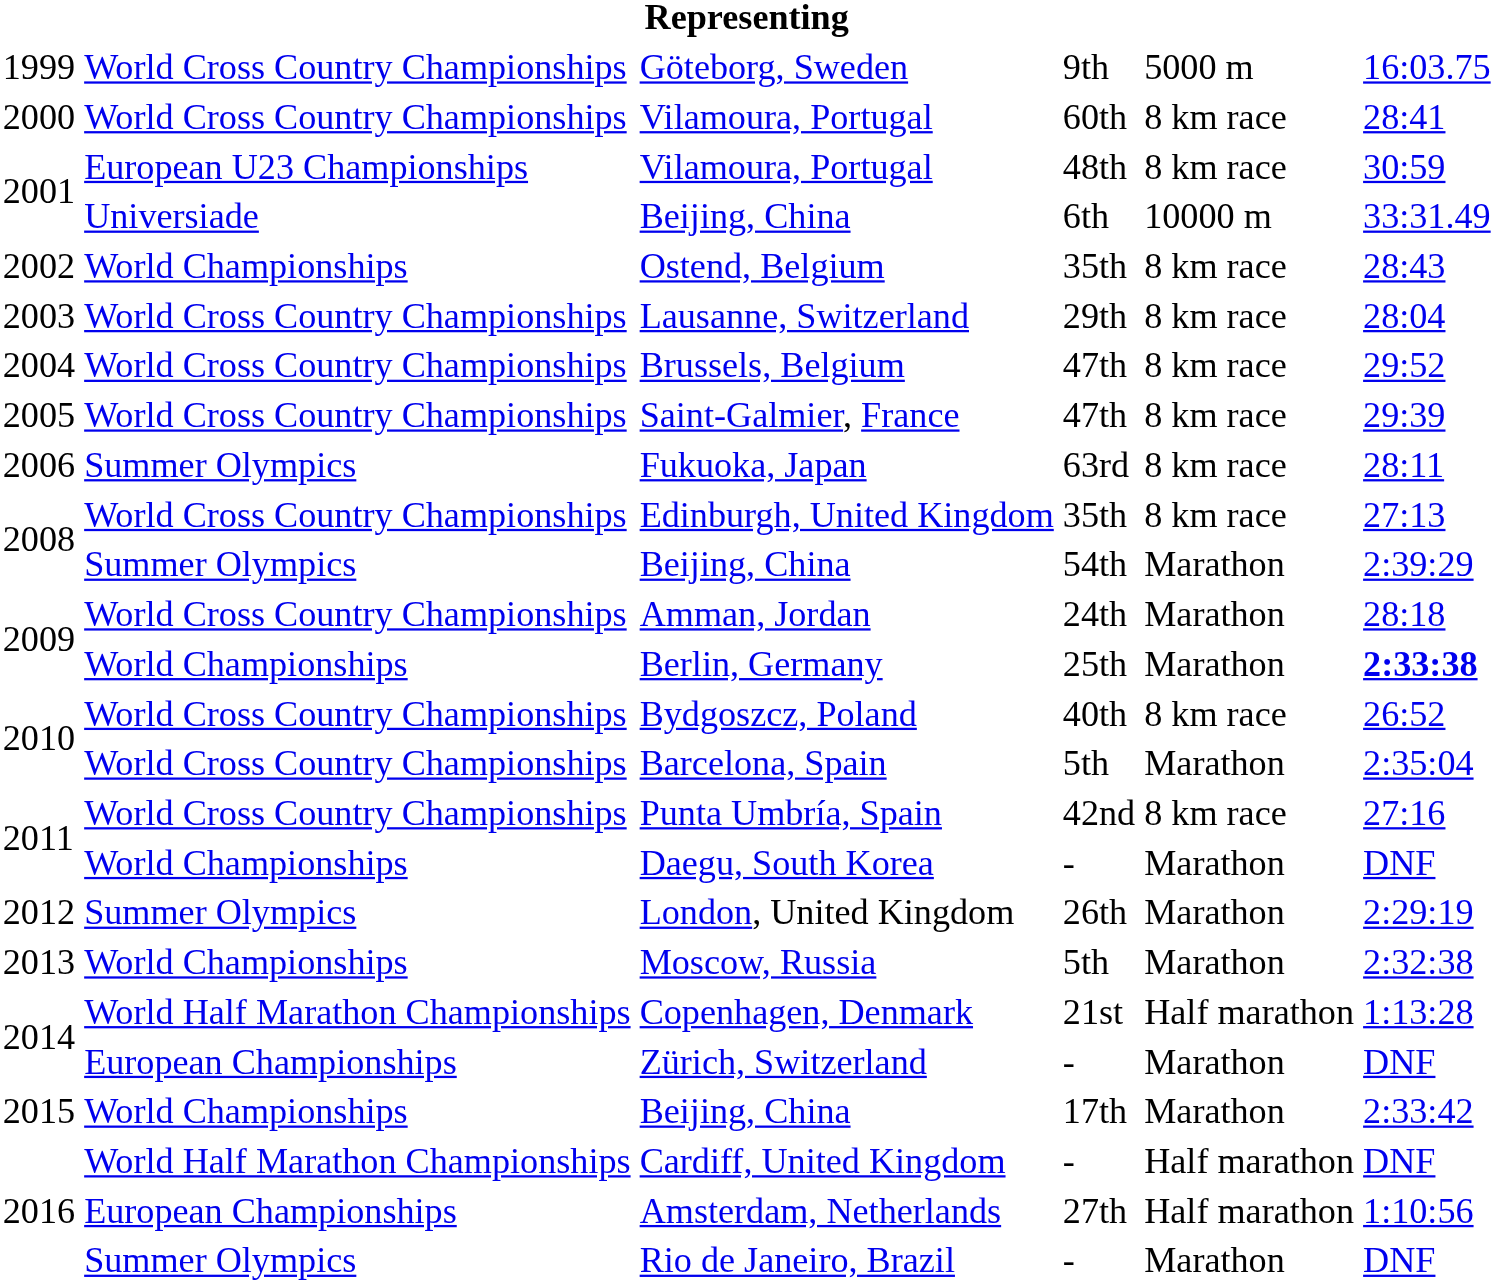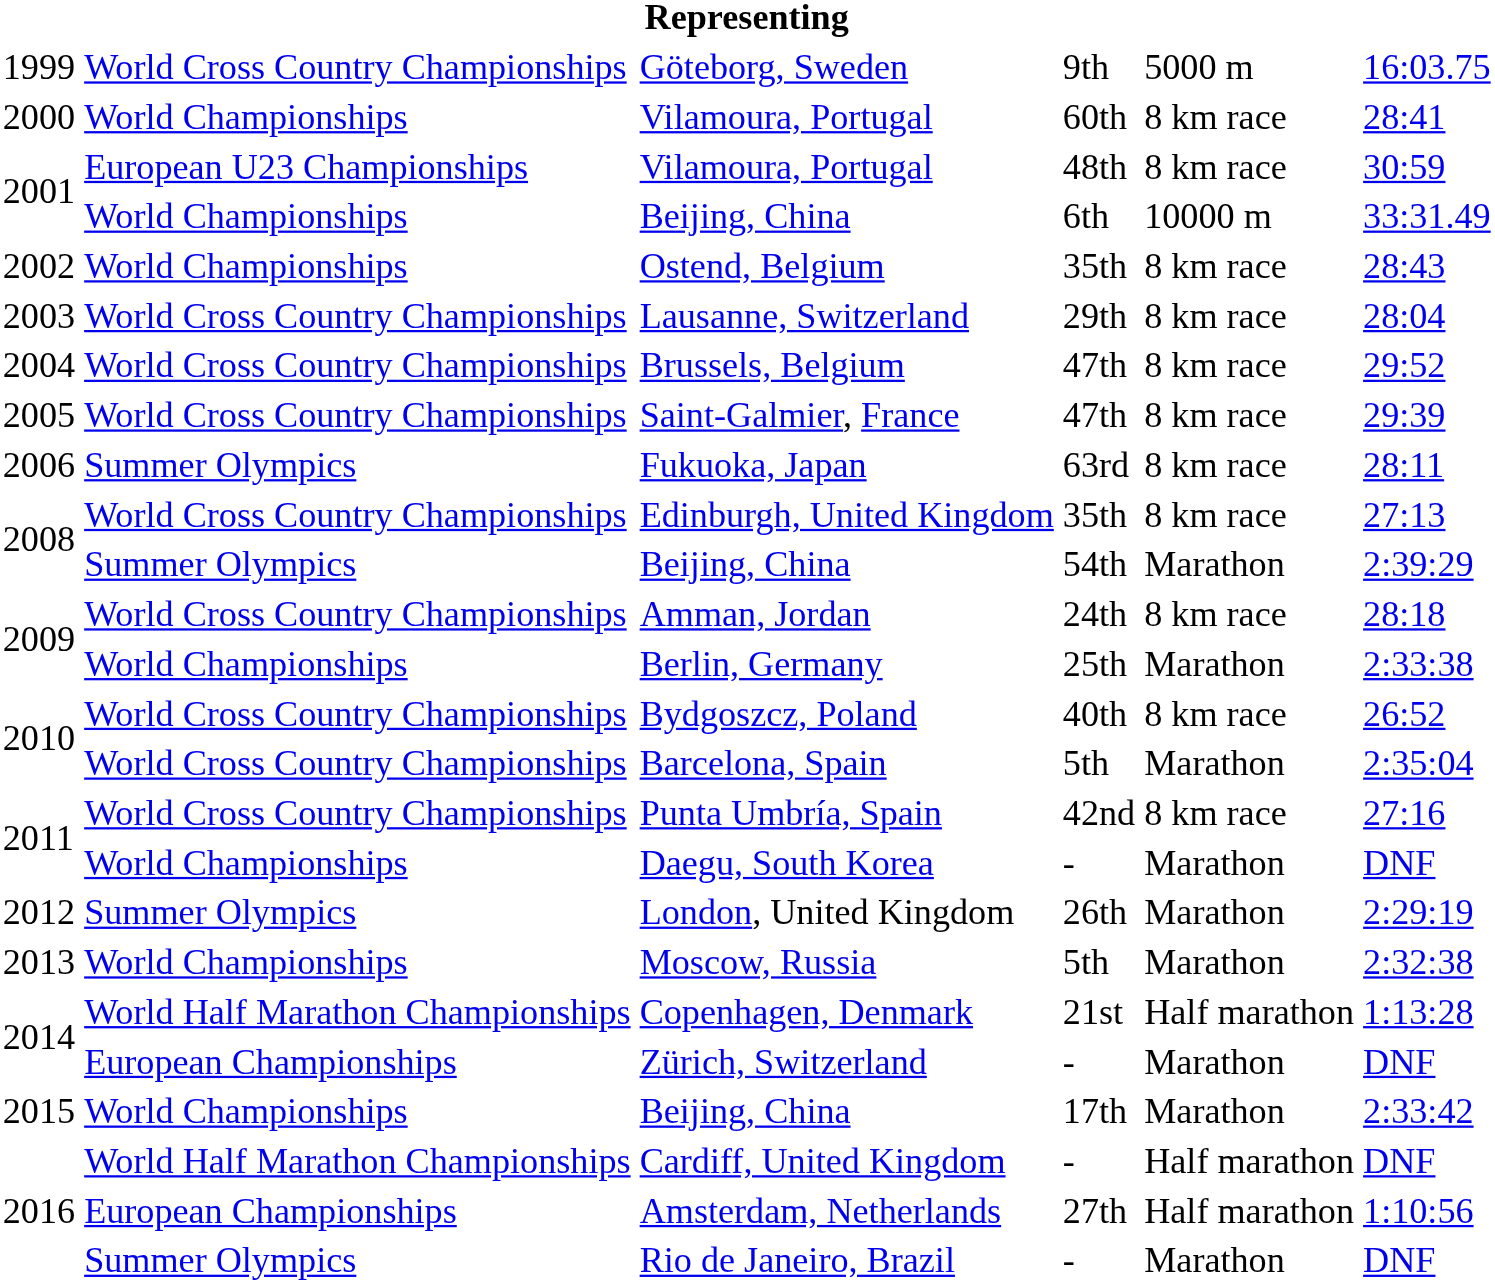Vilamoura, Portugal / 60th | column 2: World Cross Country Championships -> World Championships
Beijing, China / 6th | column 2: Universiade -> World Championships
Amman, Jordan | column 5: Marathon -> 8 km race
Berlin, Germany | column 6: bold -> normal
